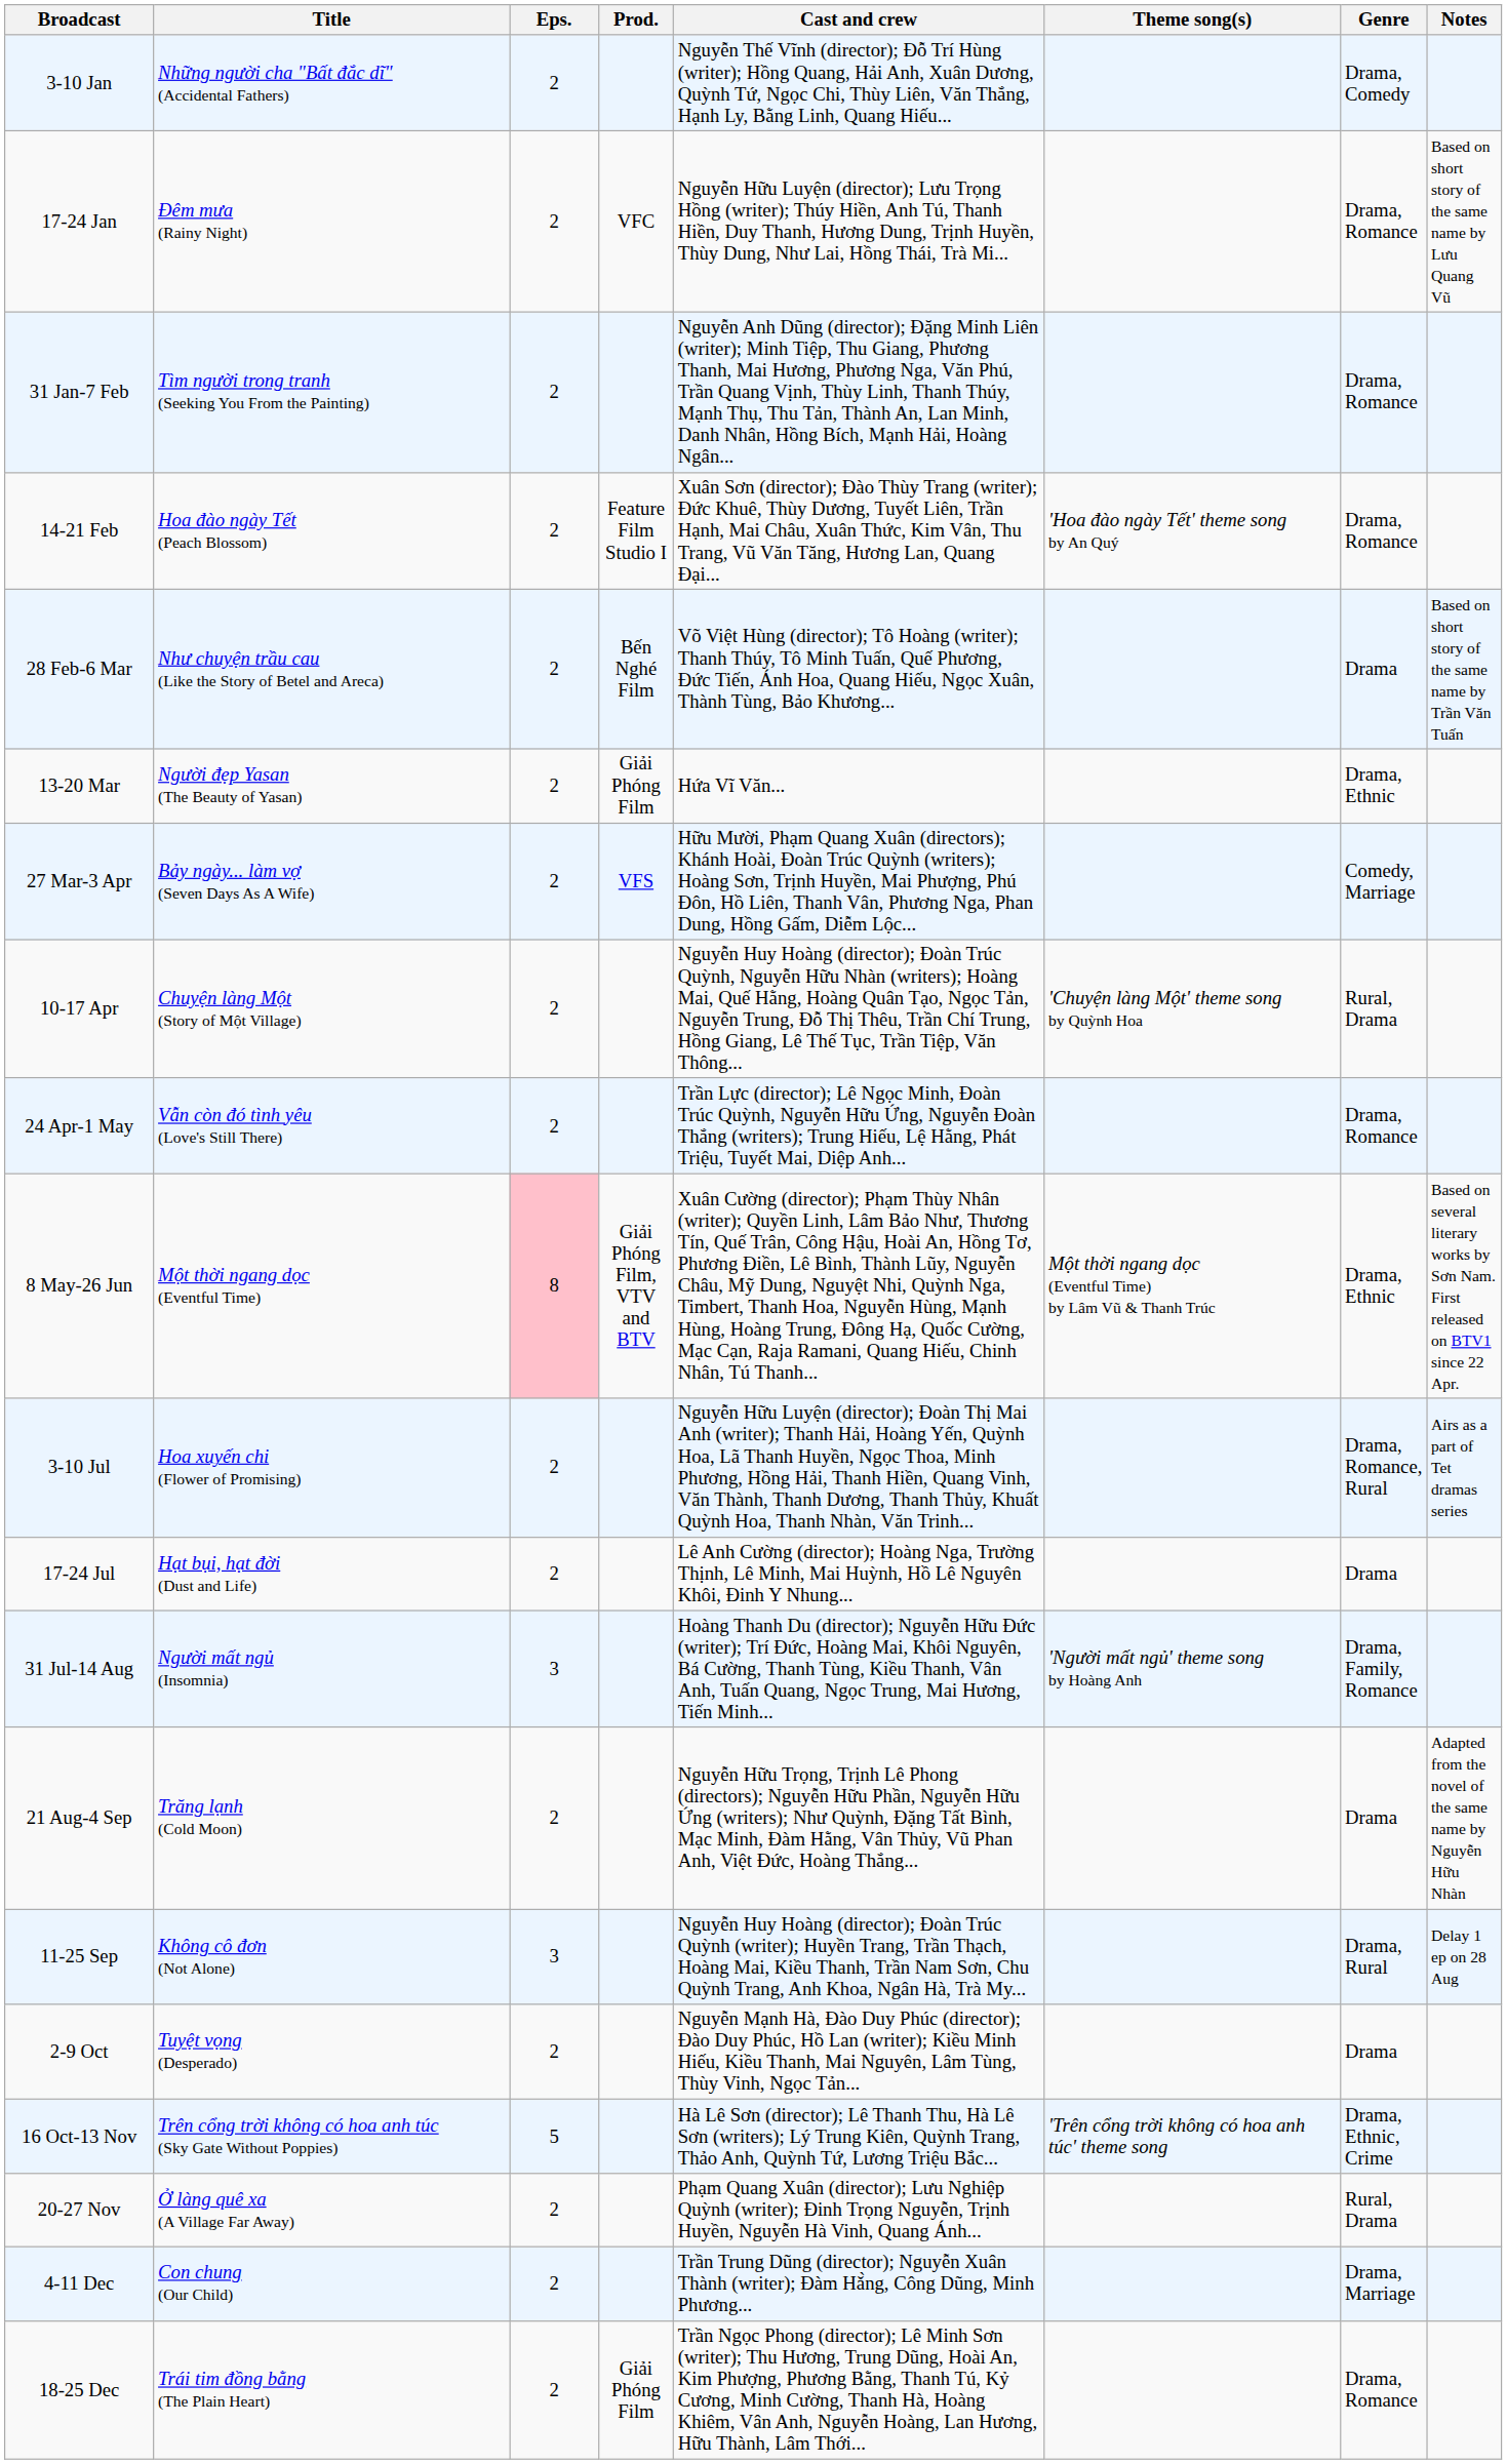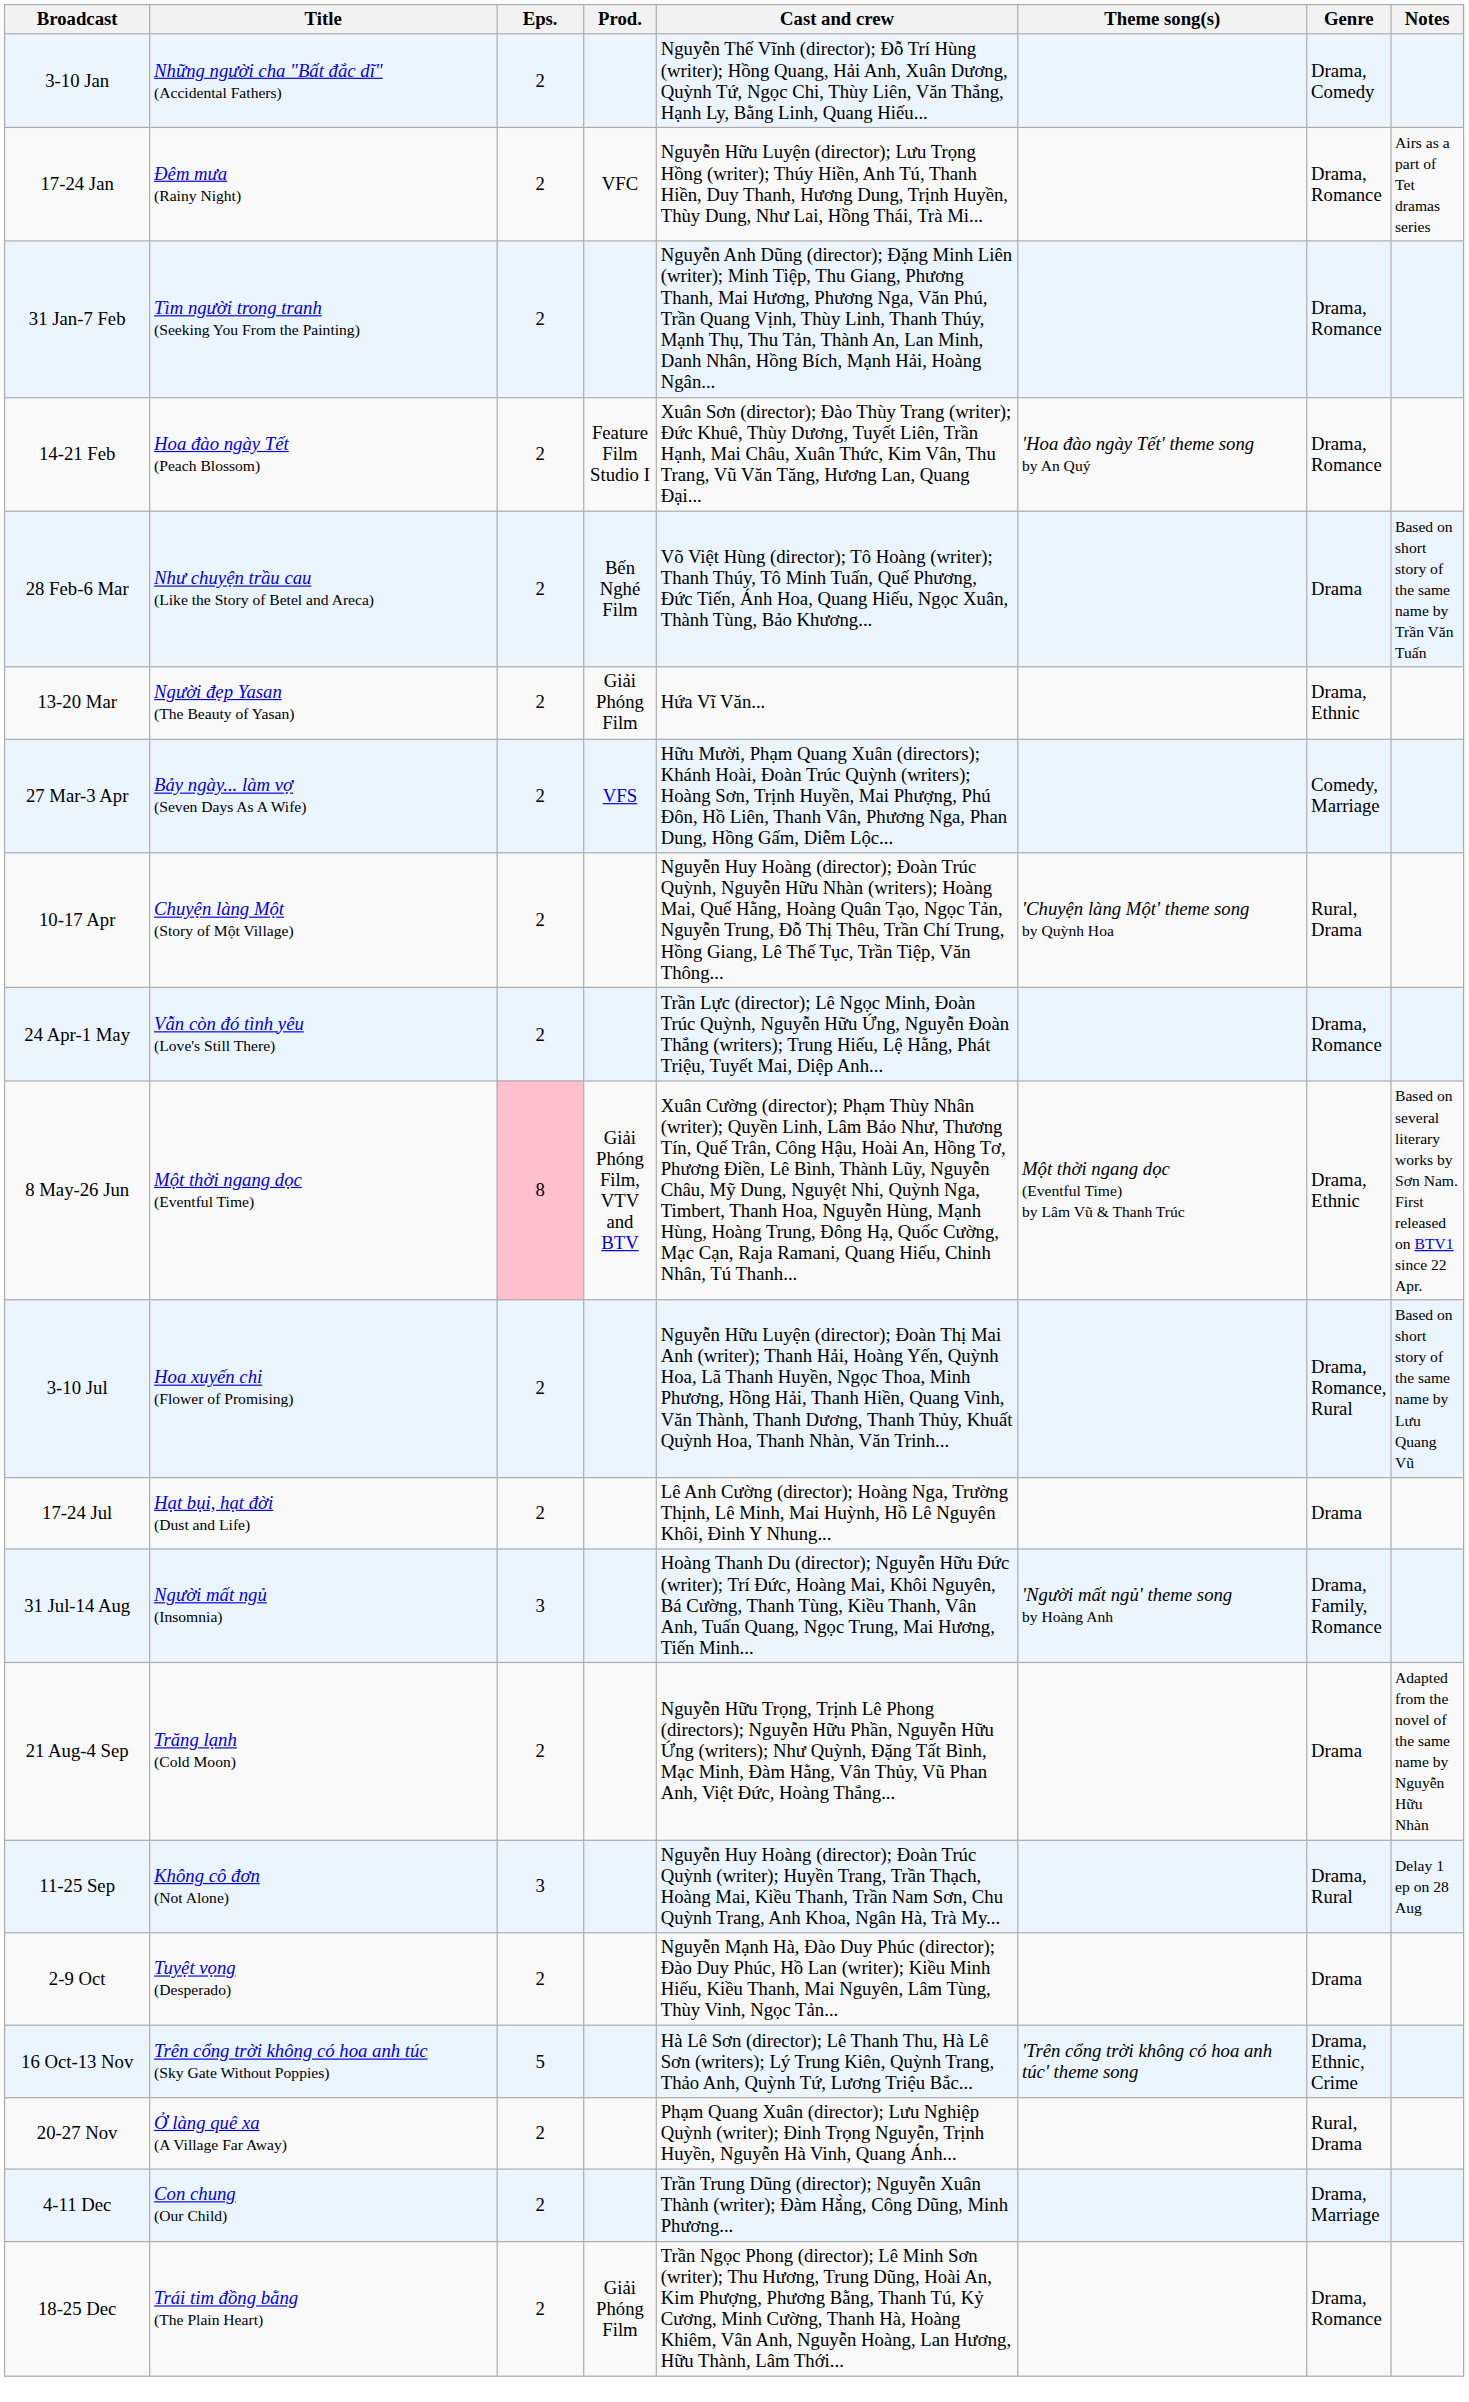17-24 Jan | Notes: Based on short story of the same name by Lưu Quang Vũ -> Airs as a part of Tet dramas series
3-10 Jul | Notes: Airs as a part of Tet dramas series -> Based on short story of the same name by Lưu Quang Vũ
